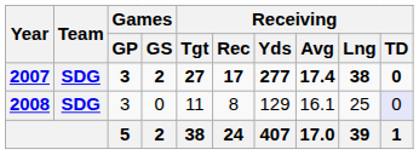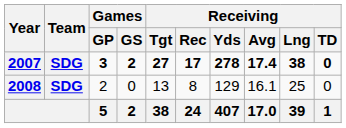2007 | Receiving / Yds: 277 -> 278
2008 | Games / GP: 3 -> 2
2008 | Receiving / Tgt: 11 -> 13
2008 | Receiving / TD: lavender background -> no background
